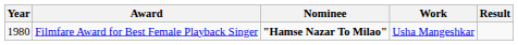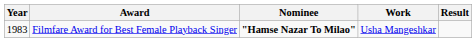Filmfare Award for Best Female Playback Singer | Year: 1980 -> 1983
